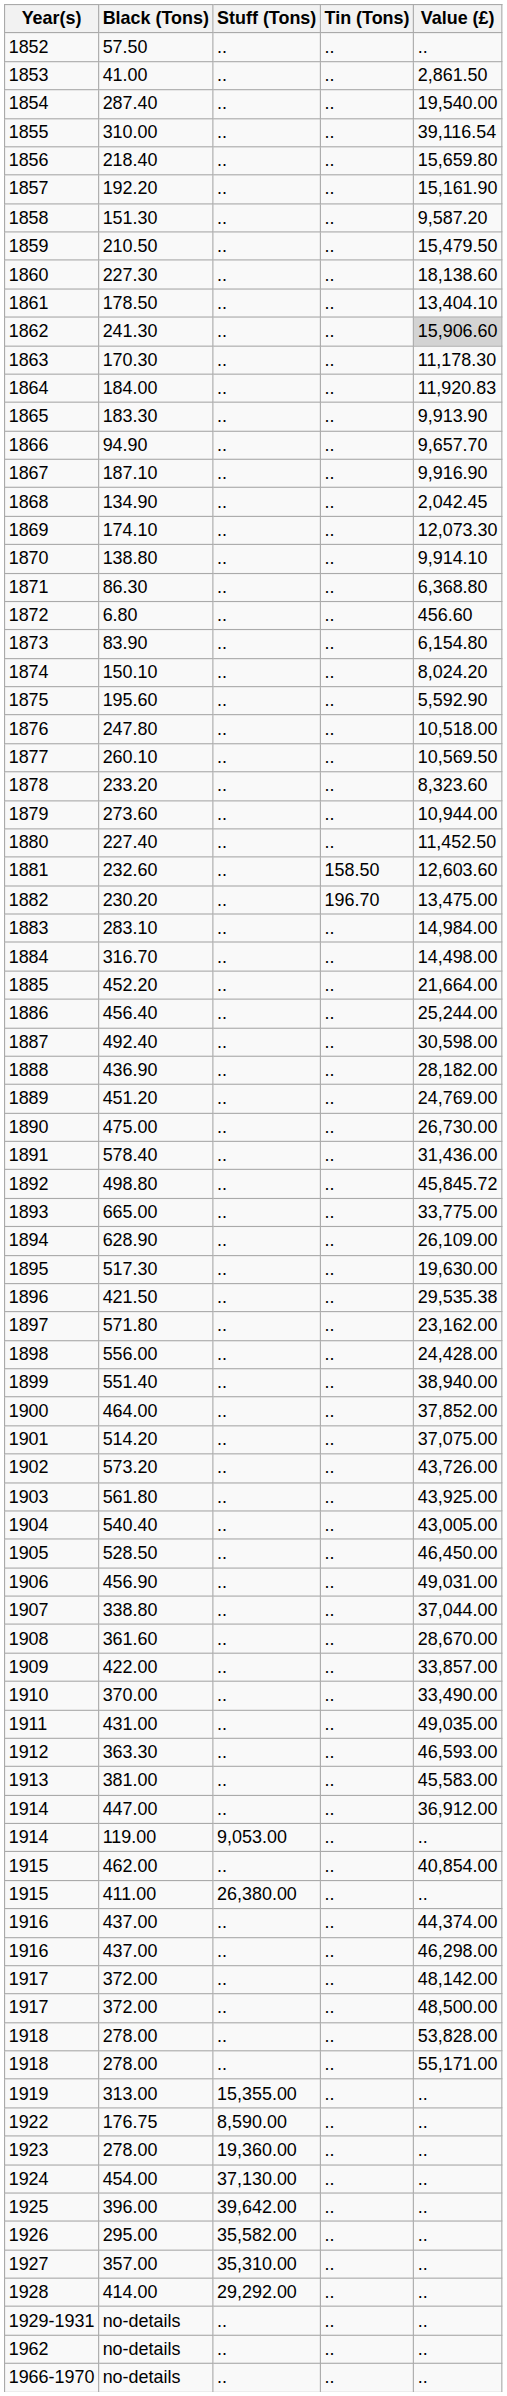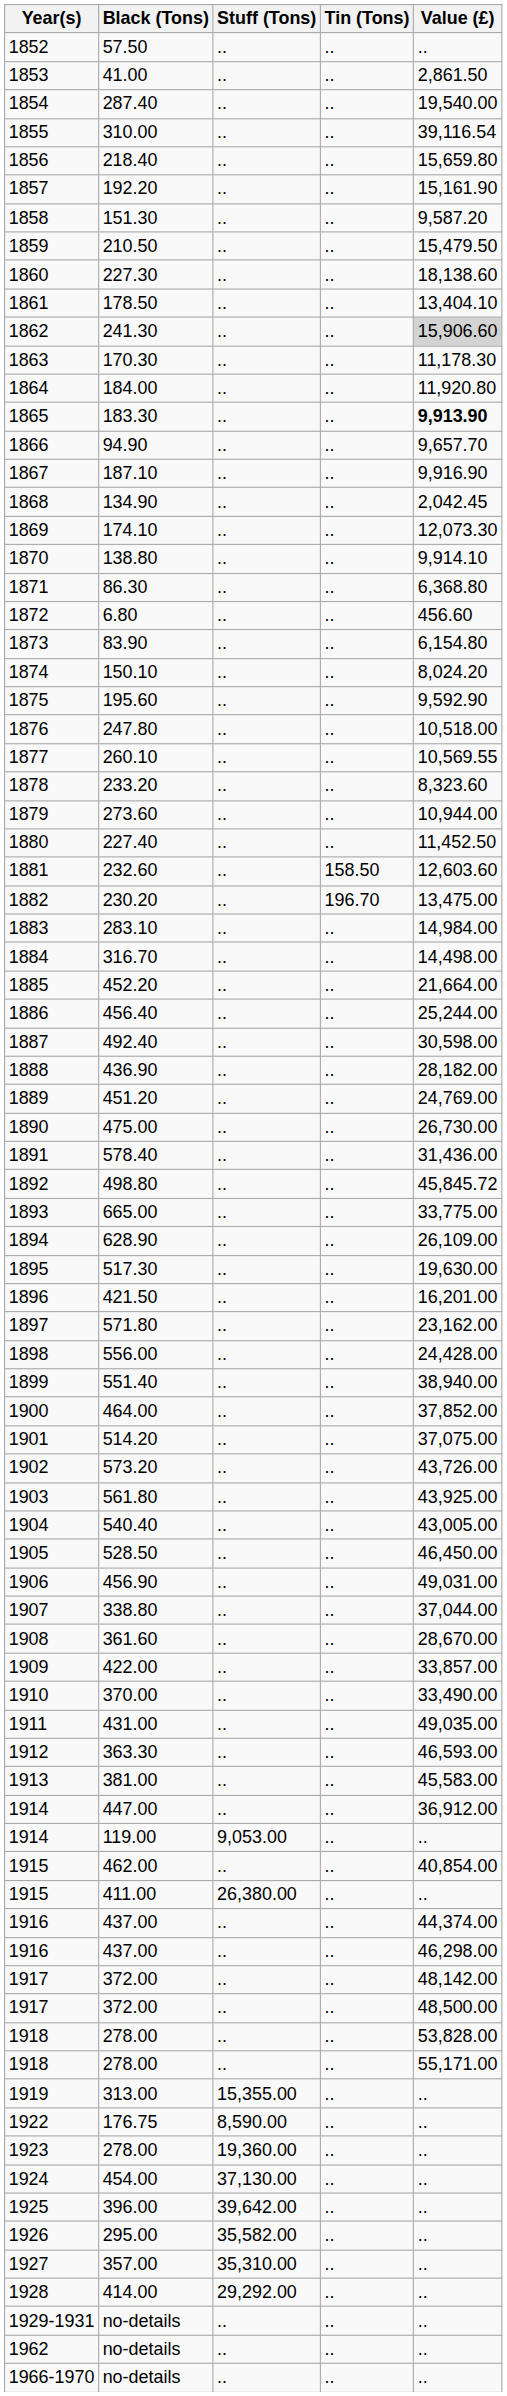1864 | Value (£): 11,920.83 -> 11,920.80
1865 | Value (£): normal -> bold
1875 | Value (£): 5,592.90 -> 9,592.90
1877 | Value (£): 10,569.50 -> 10,569.55
1896 | Value (£): 29,535.38 -> 16,201.00
